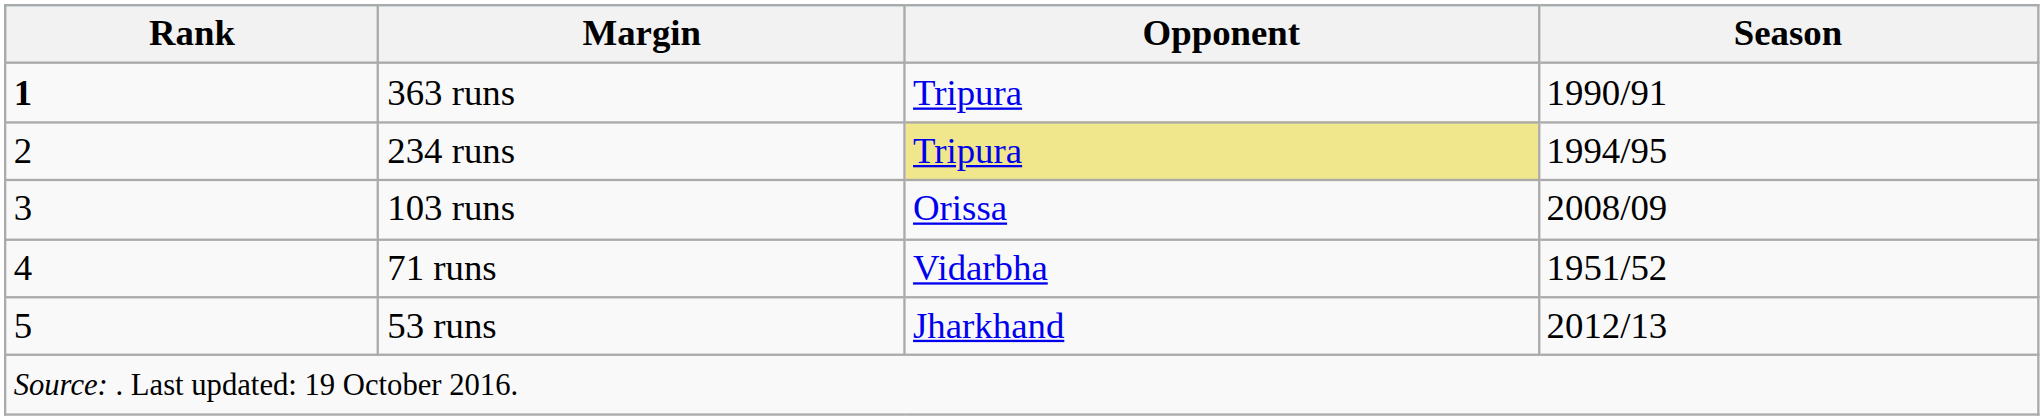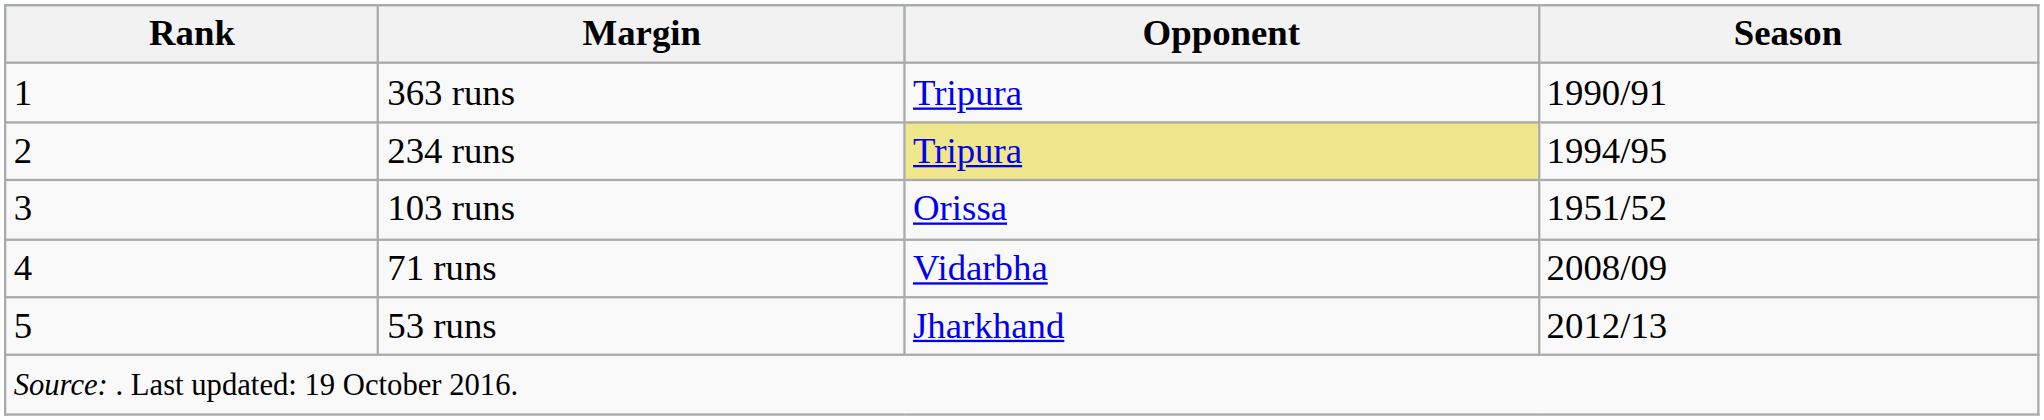363 runs | Rank: bold -> normal
103 runs | Season: 2008/09 -> 1951/52
71 runs | Season: 1951/52 -> 2008/09
